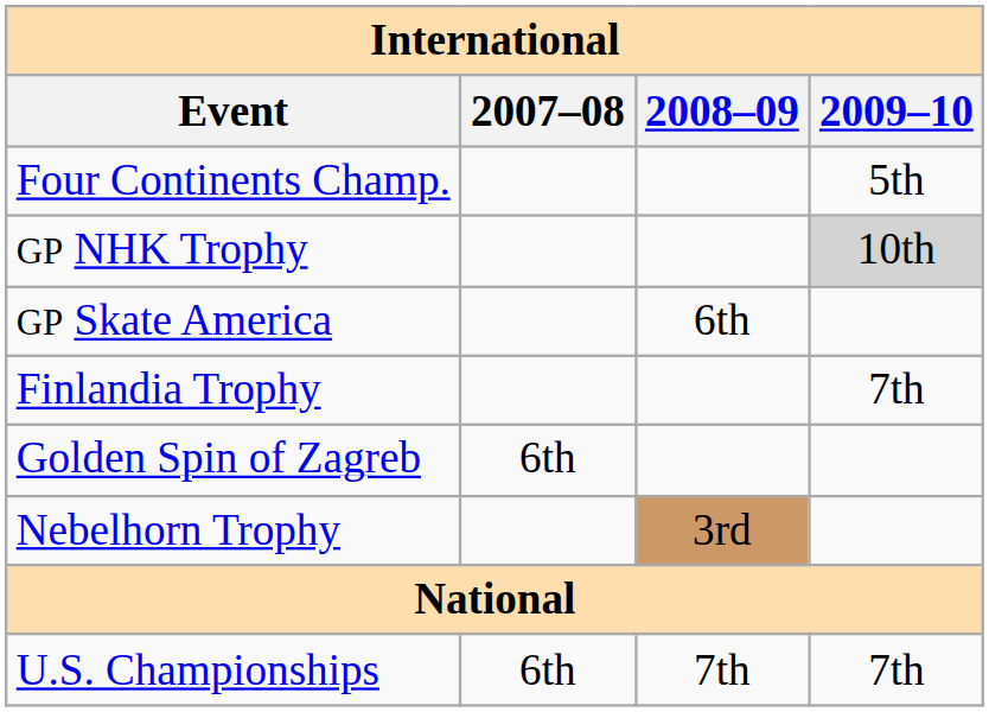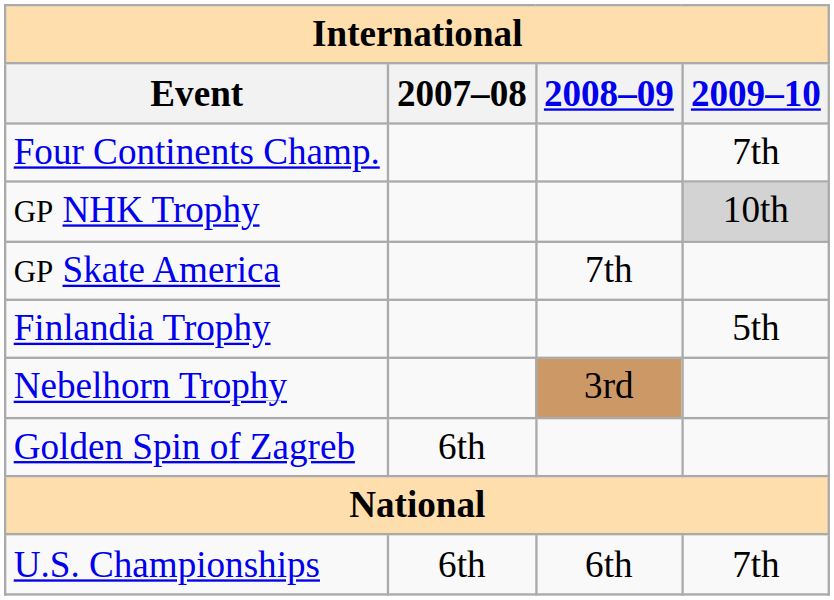Four Continents Champ. | 2009–10: 5th -> 7th
GP Skate America | 2008–09: 6th -> 7th
Finlandia Trophy | 2009–10: 7th -> 5th
rows swapped: Nebelhorn Trophy <-> Golden Spin of Zagreb
U.S. Championships | 2008–09: 7th -> 6th
